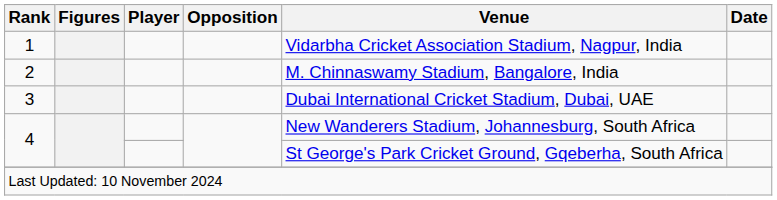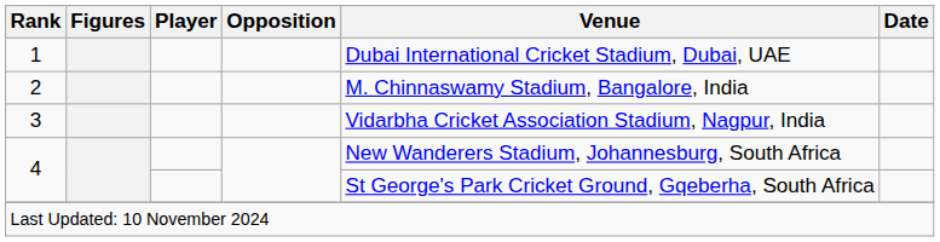1 | Venue: Vidarbha Cricket Association Stadium, Nagpur, India -> Dubai International Cricket Stadium, Dubai, UAE
3 | Venue: Dubai International Cricket Stadium, Dubai, UAE -> Vidarbha Cricket Association Stadium, Nagpur, India
